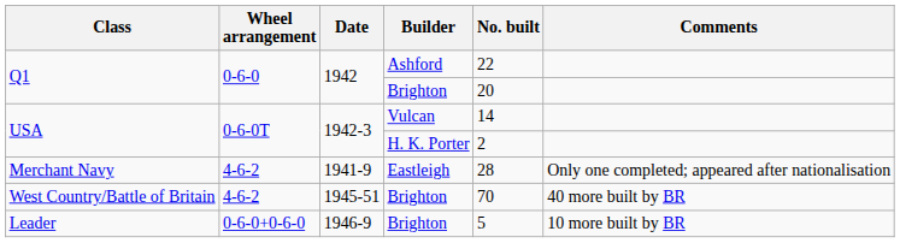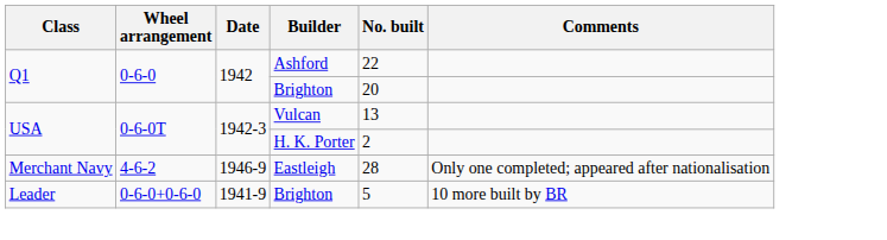USA / Vulcan | No. built: 14 -> 13
Merchant Navy | Date: 1941-9 -> 1946-9
- row: West Country/Battle of Britain | 4-6-2 | 1945-51 | Brighton | 70 | 40 more built by BR
Leader | Date: 1946-9 -> 1941-9
